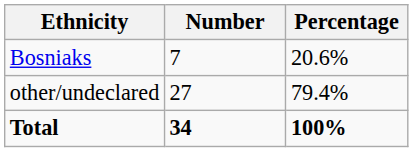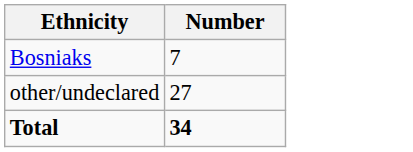- column: Percentage | 20.6% | 79.4% | 100%
